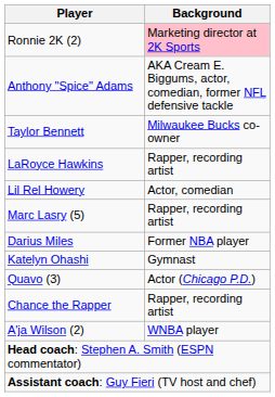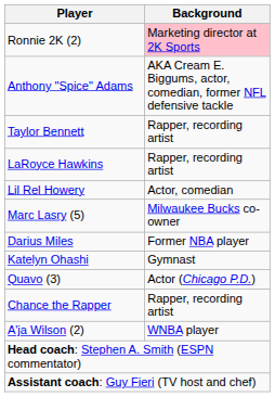Taylor Bennett | Background: Milwaukee Bucks co-owner -> Rapper, recording artist
Marc Lasry (5) | Background: Rapper, recording artist -> Milwaukee Bucks co-owner
